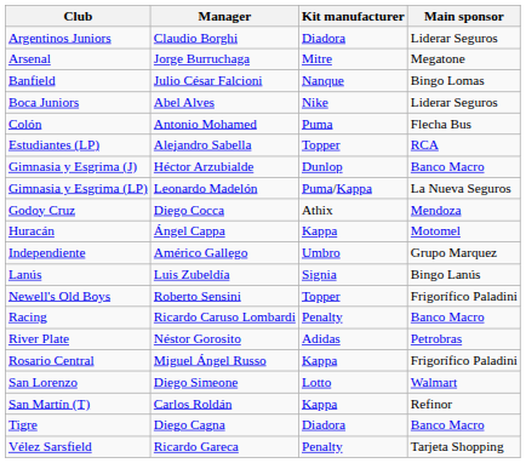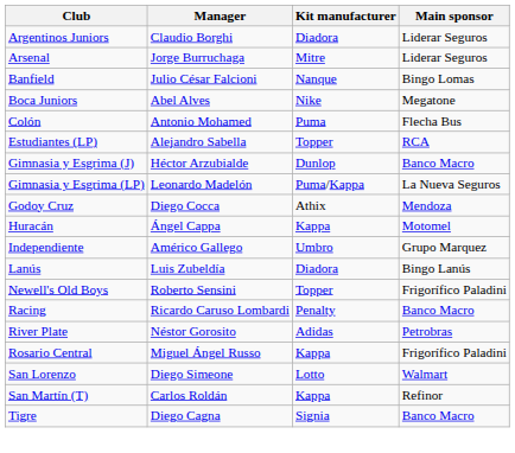Arsenal | Main sponsor: Megatone -> Liderar Seguros
Boca Juniors | Main sponsor: Liderar Seguros -> Megatone
Lanús | Kit manufacturer: Signia -> Diadora
Tigre | Kit manufacturer: Diadora -> Signia
- row: Vélez Sarsfield | Ricardo Gareca | Penalty | Tarjeta Shopping
